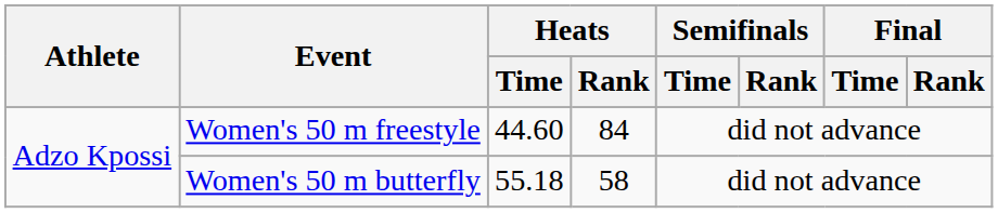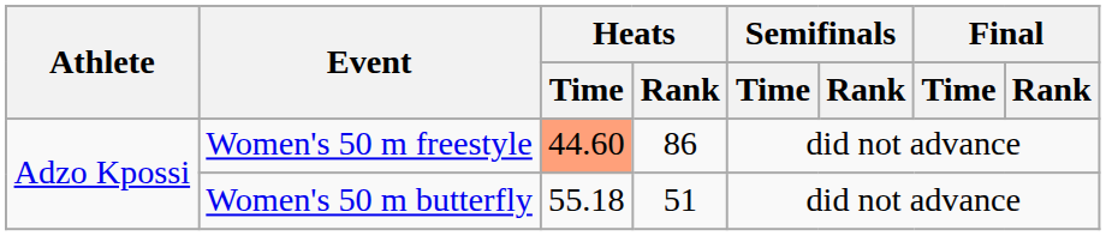Women's 50 m freestyle | Heats / Time: no background -> lightsalmon background
Women's 50 m freestyle | Heats / Rank: 84 -> 86
Women's 50 m butterfly | Heats / Rank: 58 -> 51
